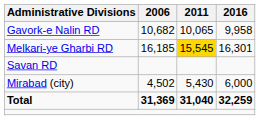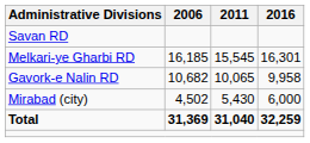rows swapped: Gavork-e Nalin RD <-> Savan RD
Melkari-ye Gharbi RD | 2011: gold background -> no background
